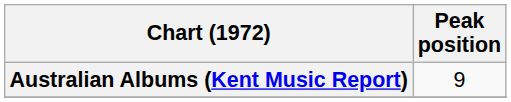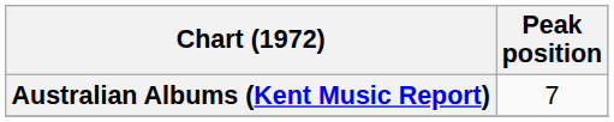Australian Albums (Kent Music Report) | Peak position: 9 -> 7
